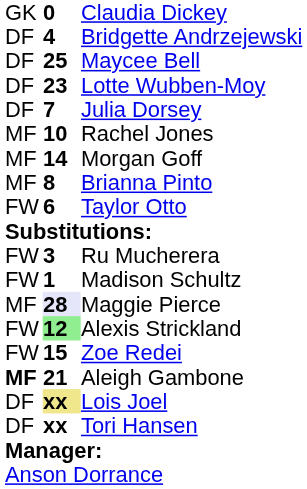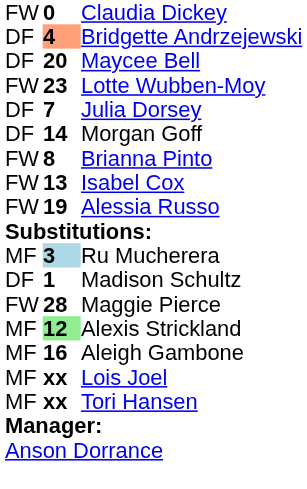Claudia Dickey | column 1: GK -> FW
Bridgette Andrzejewski | column 2: no background -> lightsalmon background
Maycee Bell | column 2: 25 -> 20
Lotte Wubben-Moy | column 1: DF -> FW
- row: MF | 10 | Rachel Jones
Morgan Goff | column 1: MF -> DF
Brianna Pinto | column 1: MF -> FW
+ row: FW | 13 | Isabel Cox
- row: FW | 6 | Taylor Otto
+ row: FW | 19 | Alessia Russo
Ru Mucherera | column 1: FW -> MF
Ru Mucherera | column 2: no background -> lightblue background
Madison Schultz | column 1: FW -> DF
Maggie Pierce | column 1: MF -> FW
Maggie Pierce | column 2: lavender background -> no background
Alexis Strickland | column 1: FW -> MF
- row: FW | 15 | Zoe Redei
Aleigh Gambone | column 1: bold -> normal
Aleigh Gambone | column 2: 21 -> 16
Lois Joel | column 1: DF -> MF
Lois Joel | column 2: khaki background -> no background
Tori Hansen | column 1: DF -> MF
